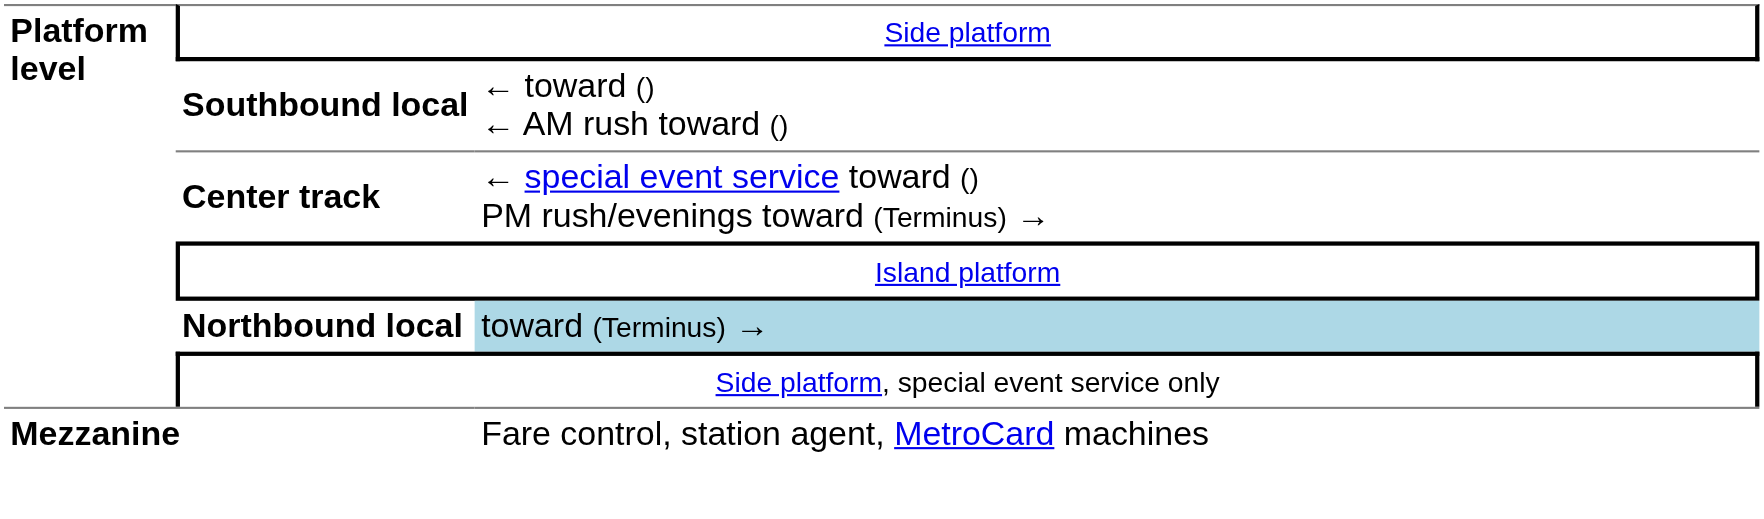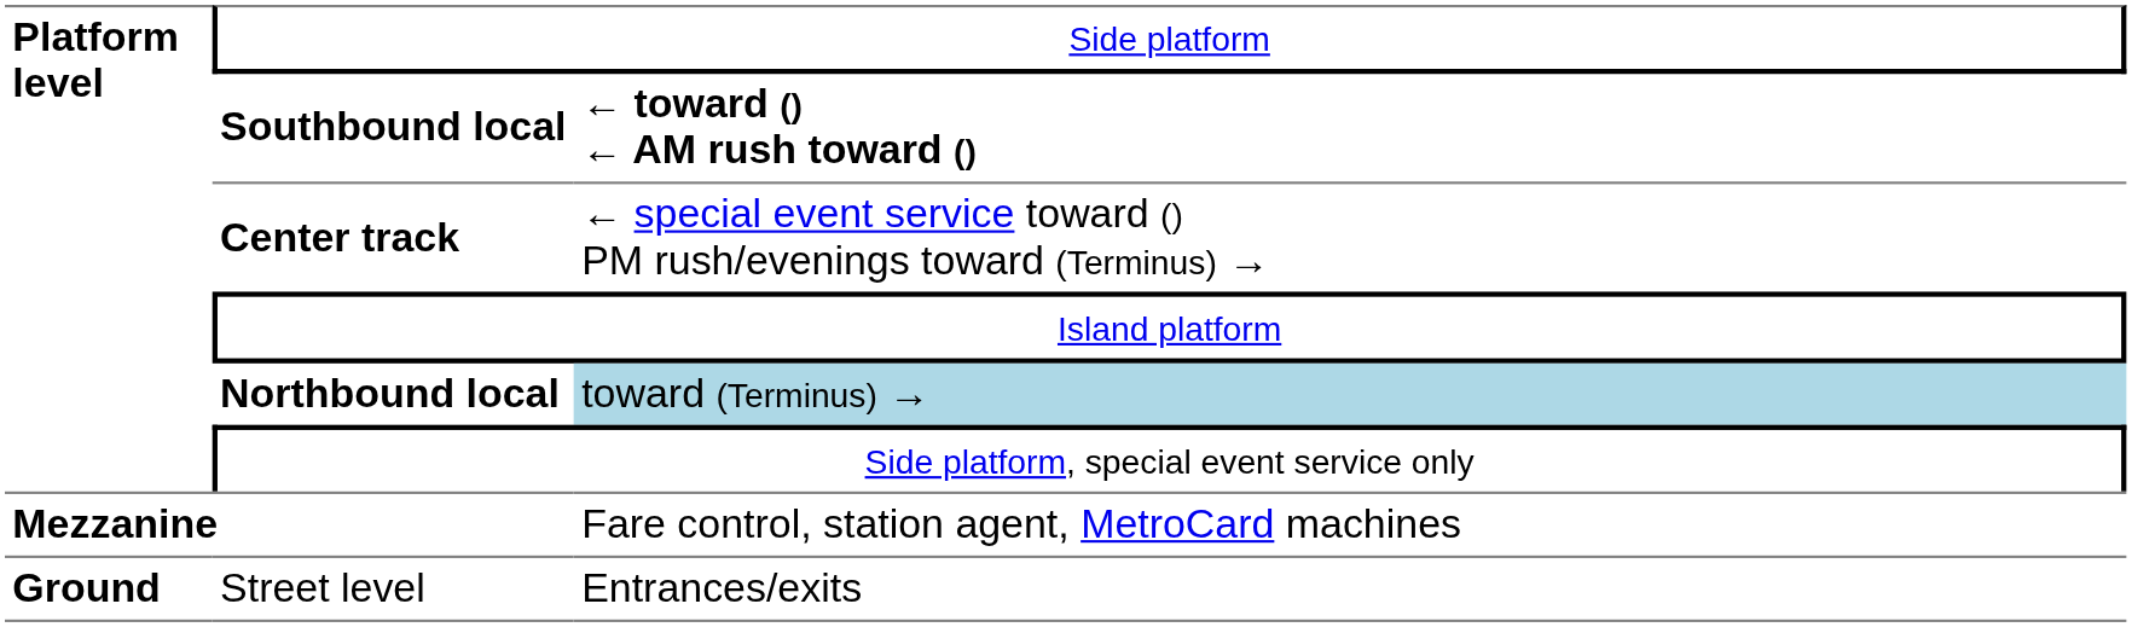Southbound local | column 3: normal -> bold
+ row: Ground | Street level | Entrances/exits
